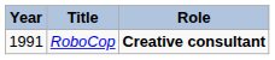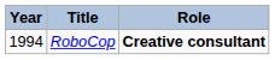RoboCop | Year: 1991 -> 1994
